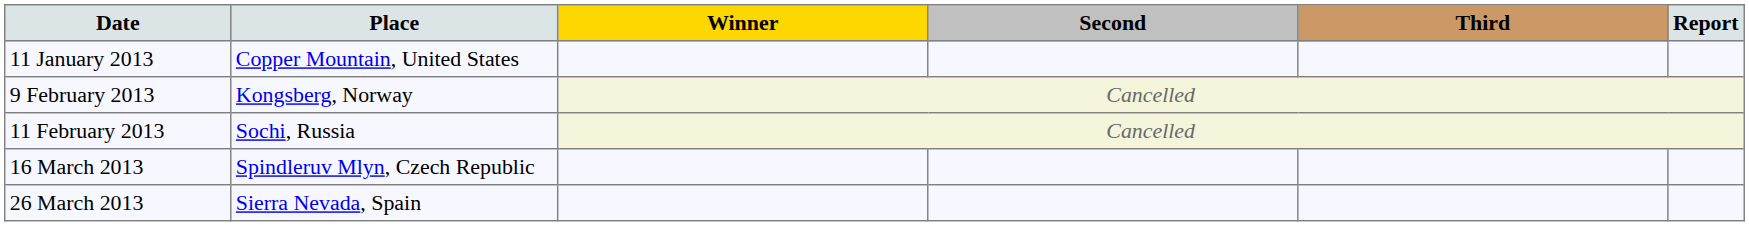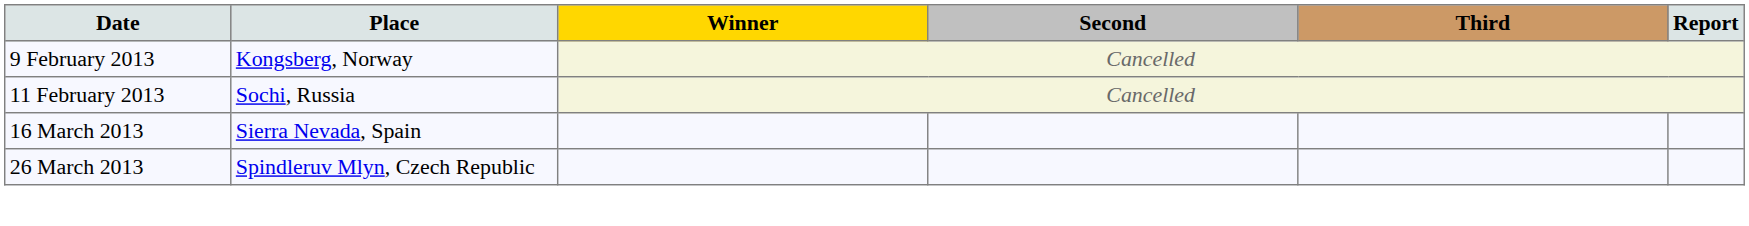- row: 11 January 2013 | Copper Mountain, United States
16 March 2013 | Place: Spindleruv Mlyn, Czech Republic -> Sierra Nevada, Spain
26 March 2013 | Place: Sierra Nevada, Spain -> Spindleruv Mlyn, Czech Republic
